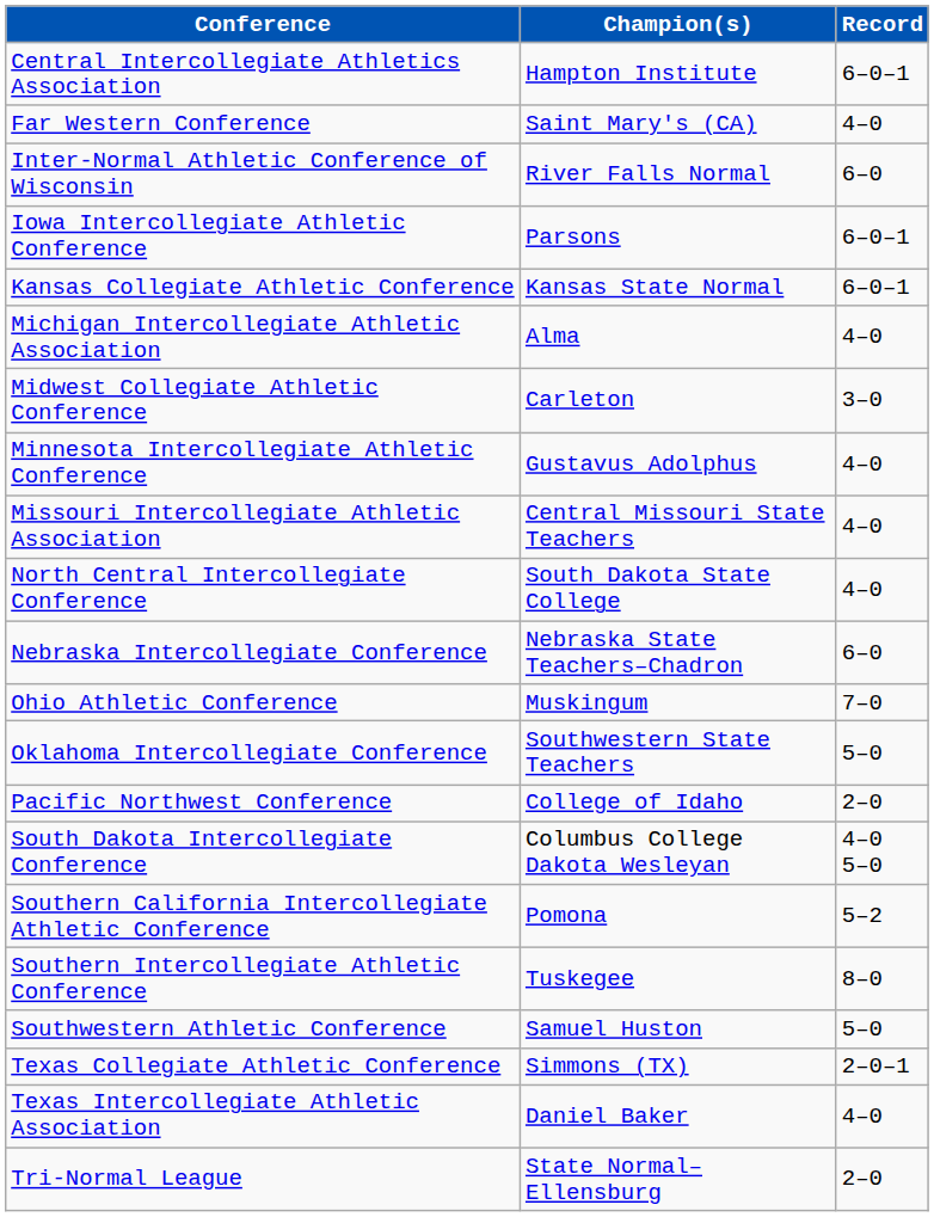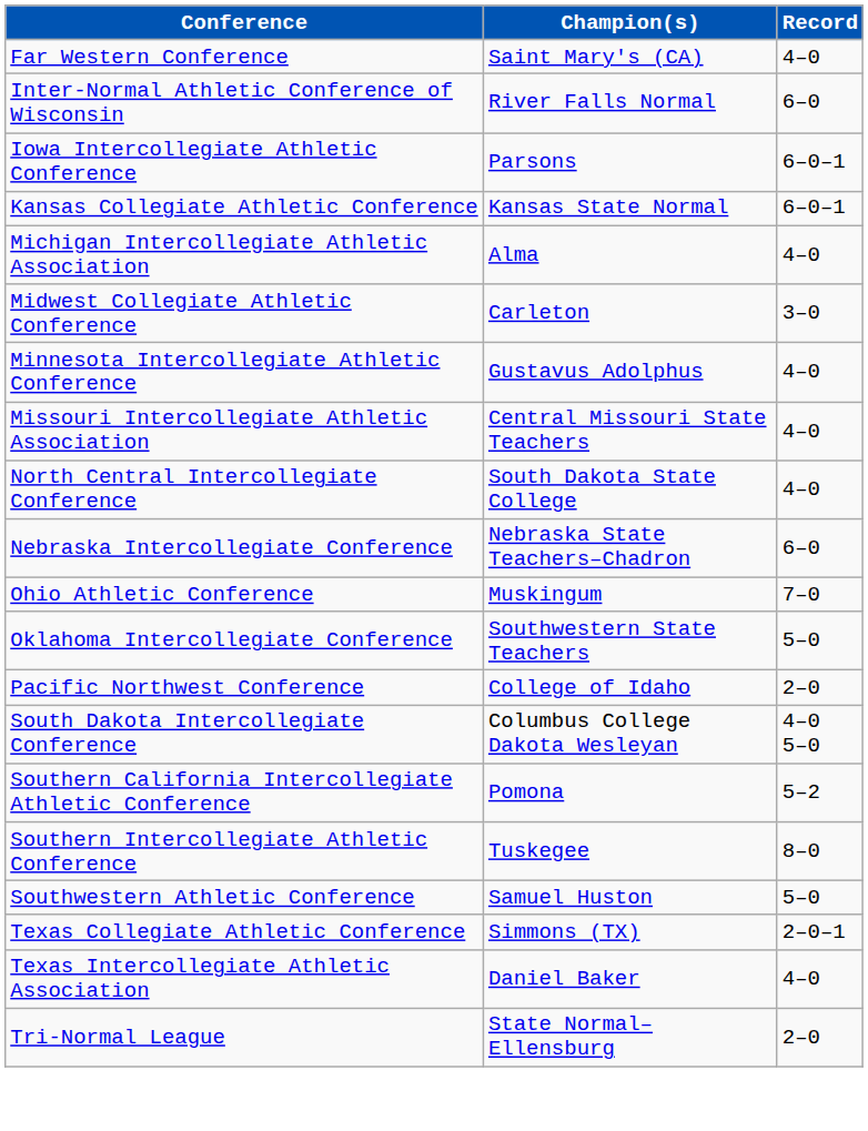- row: Central Intercollegiate Athletics Association | Hampton Institute | 6–0–1
